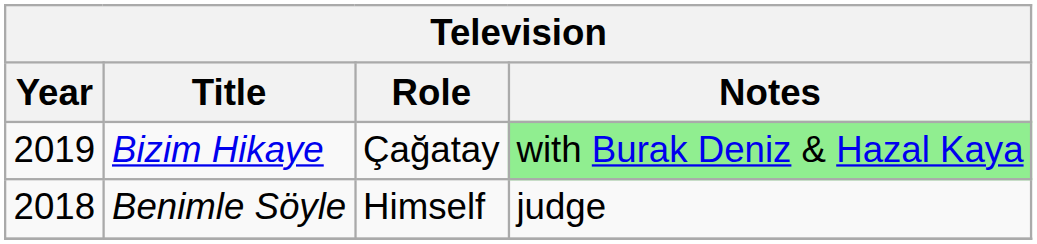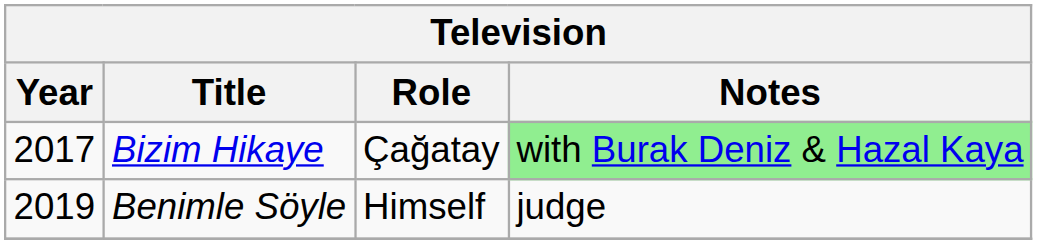Bizim Hikaye | Year: 2019 -> 2017
Benimle Söyle | Year: 2018 -> 2019
